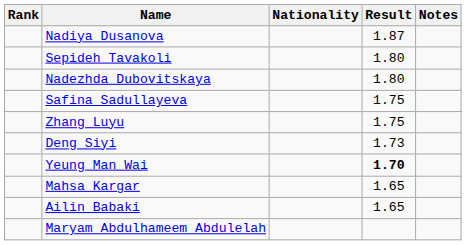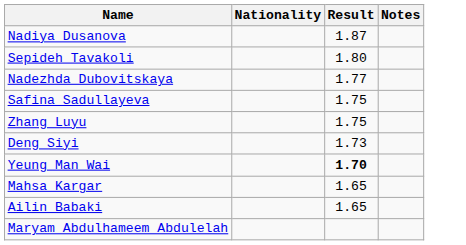- column: Rank
Nadezhda Dubovitskaya | Result: 1.80 -> 1.77
